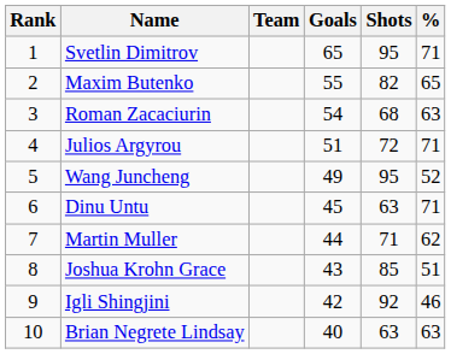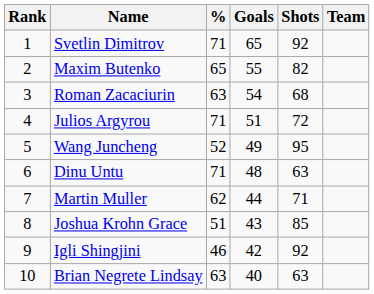columns swapped: Team <-> %
Svetlin Dimitrov | Shots: 95 -> 92
Dinu Untu | Goals: 45 -> 48
